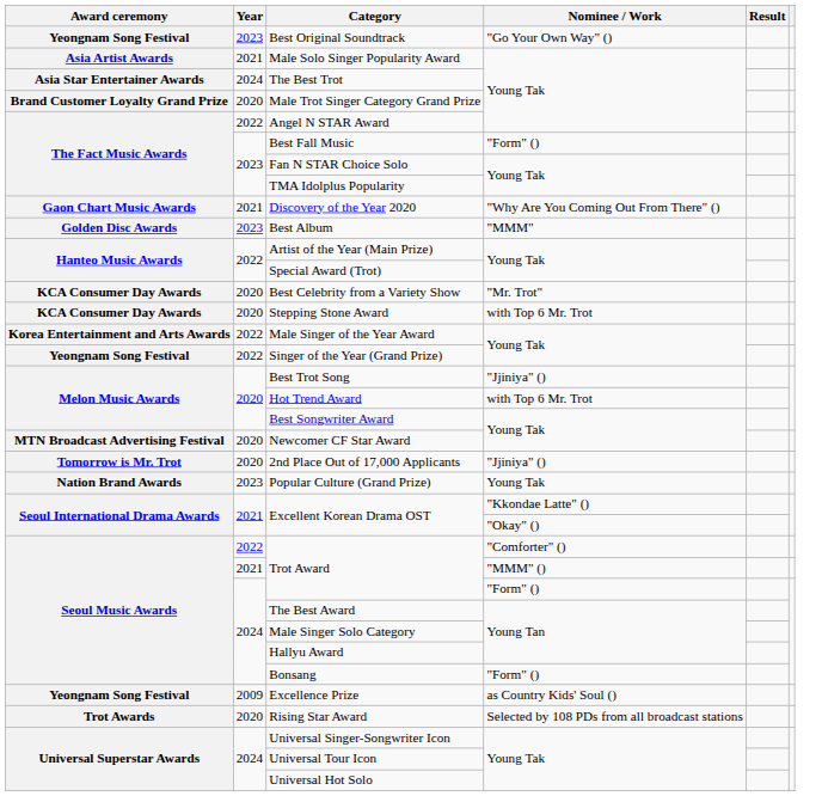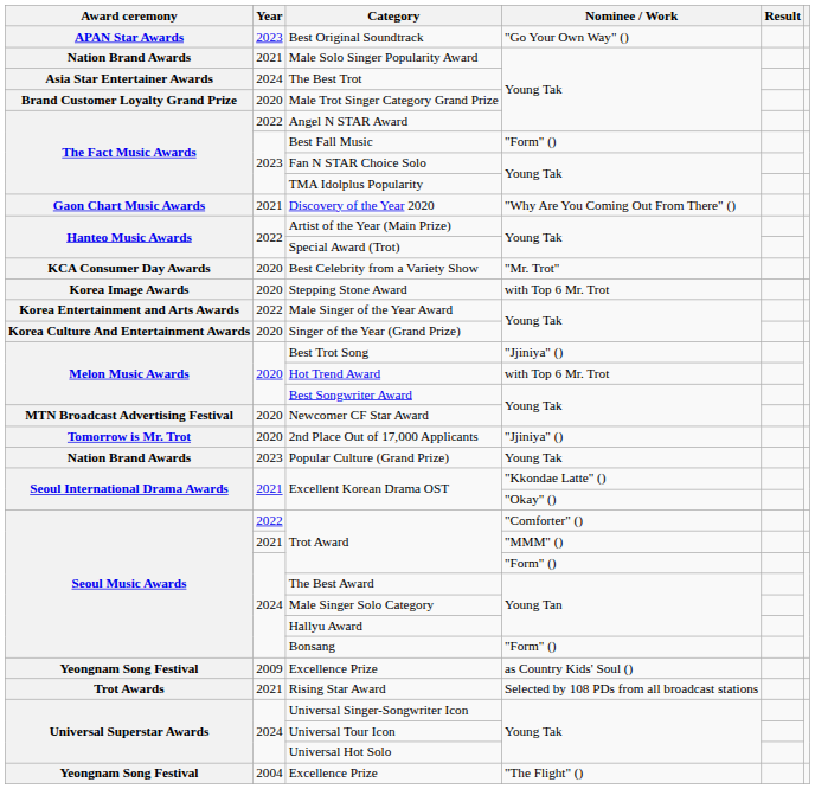Best Original Soundtrack | Award ceremony: Yeongnam Song Festival -> APAN Star Awards
Male Solo Singer Popularity Award | Award ceremony: Asia Artist Awards -> Nation Brand Awards
- row: Golden Disc Awards | 2023 | Best Album | "MMM"
Stepping Stone Award | Award ceremony: KCA Consumer Day Awards -> Korea Image Awards
Singer of the Year (Grand Prize) | Award ceremony: Yeongnam Song Festival -> Korea Culture And Entertainment Awards
Singer of the Year (Grand Prize) | Year: 2022 -> 2020
Rising Star Award | Year: 2020 -> 2021
+ row: Yeongnam Song Festival | 2004 | Excellence Prize | "The Flight" ()
